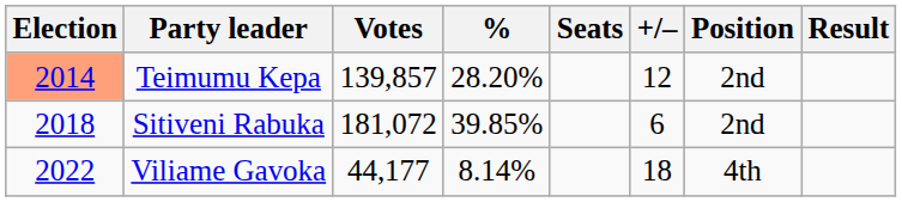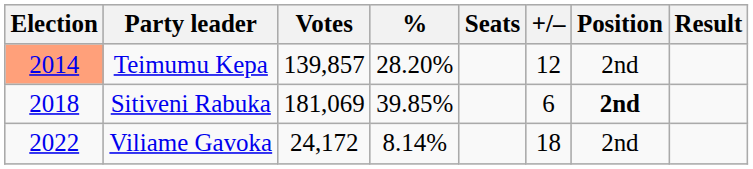Sitiveni Rabuka | Votes: 181,072 -> 181,069
Sitiveni Rabuka | Position: normal -> bold
Viliame Gavoka | Votes: 44,177 -> 24,172
Viliame Gavoka | Position: 4th -> 2nd
